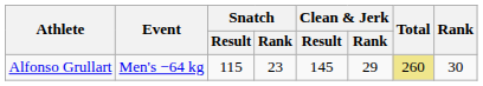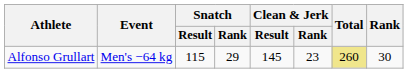Alfonso Grullart | Snatch / Rank: 23 -> 29
Alfonso Grullart | Clean & Jerk / Rank: 29 -> 23
